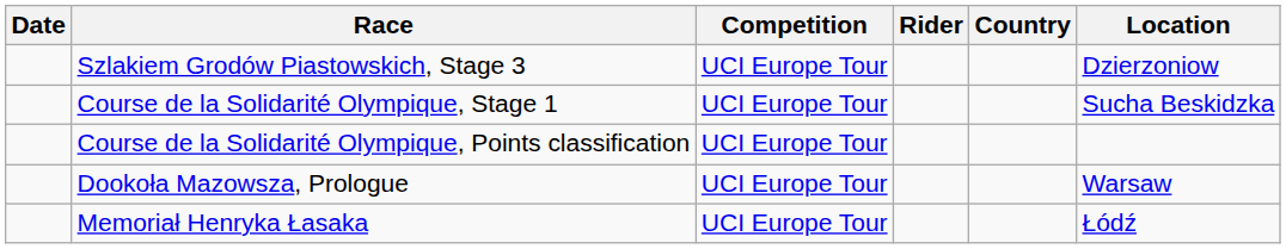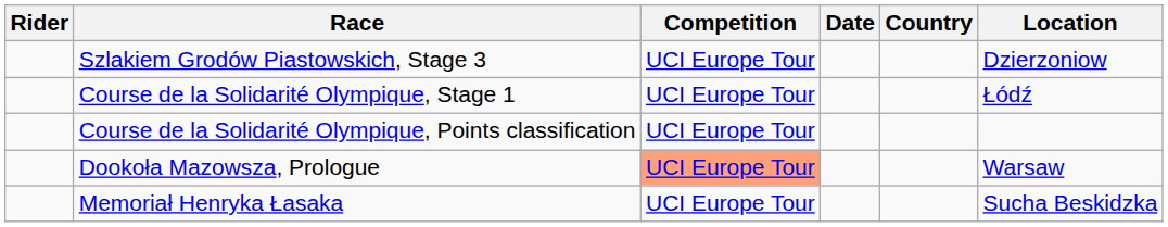columns swapped: Date <-> Rider
Course de la Solidarité Olympique, Stage 1 | Location: Sucha Beskidzka -> Łódź
Dookoła Mazowsza, Prologue | Competition: no background -> lightsalmon background
Memoriał Henryka Łasaka | Location: Łódź -> Sucha Beskidzka
